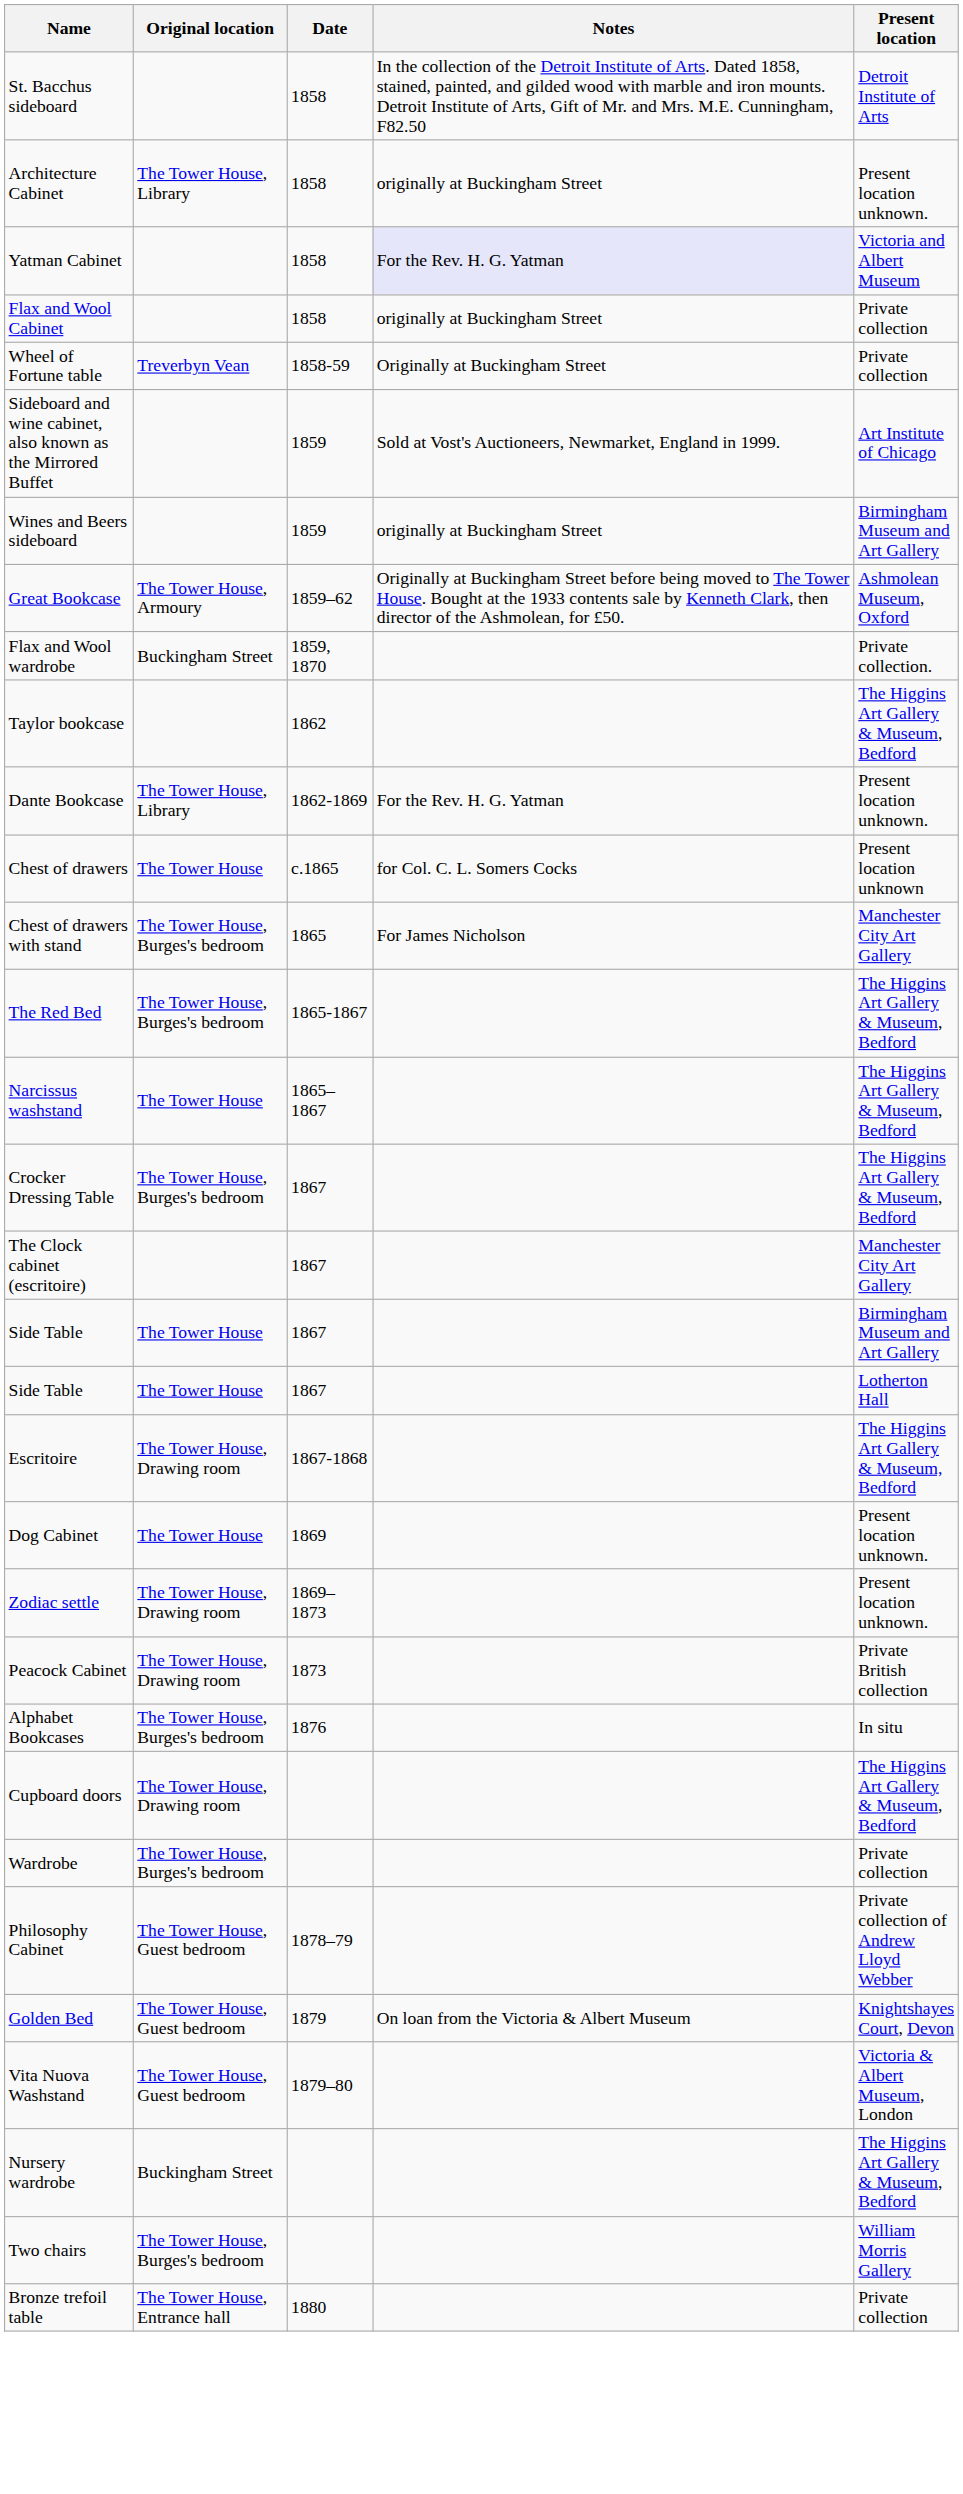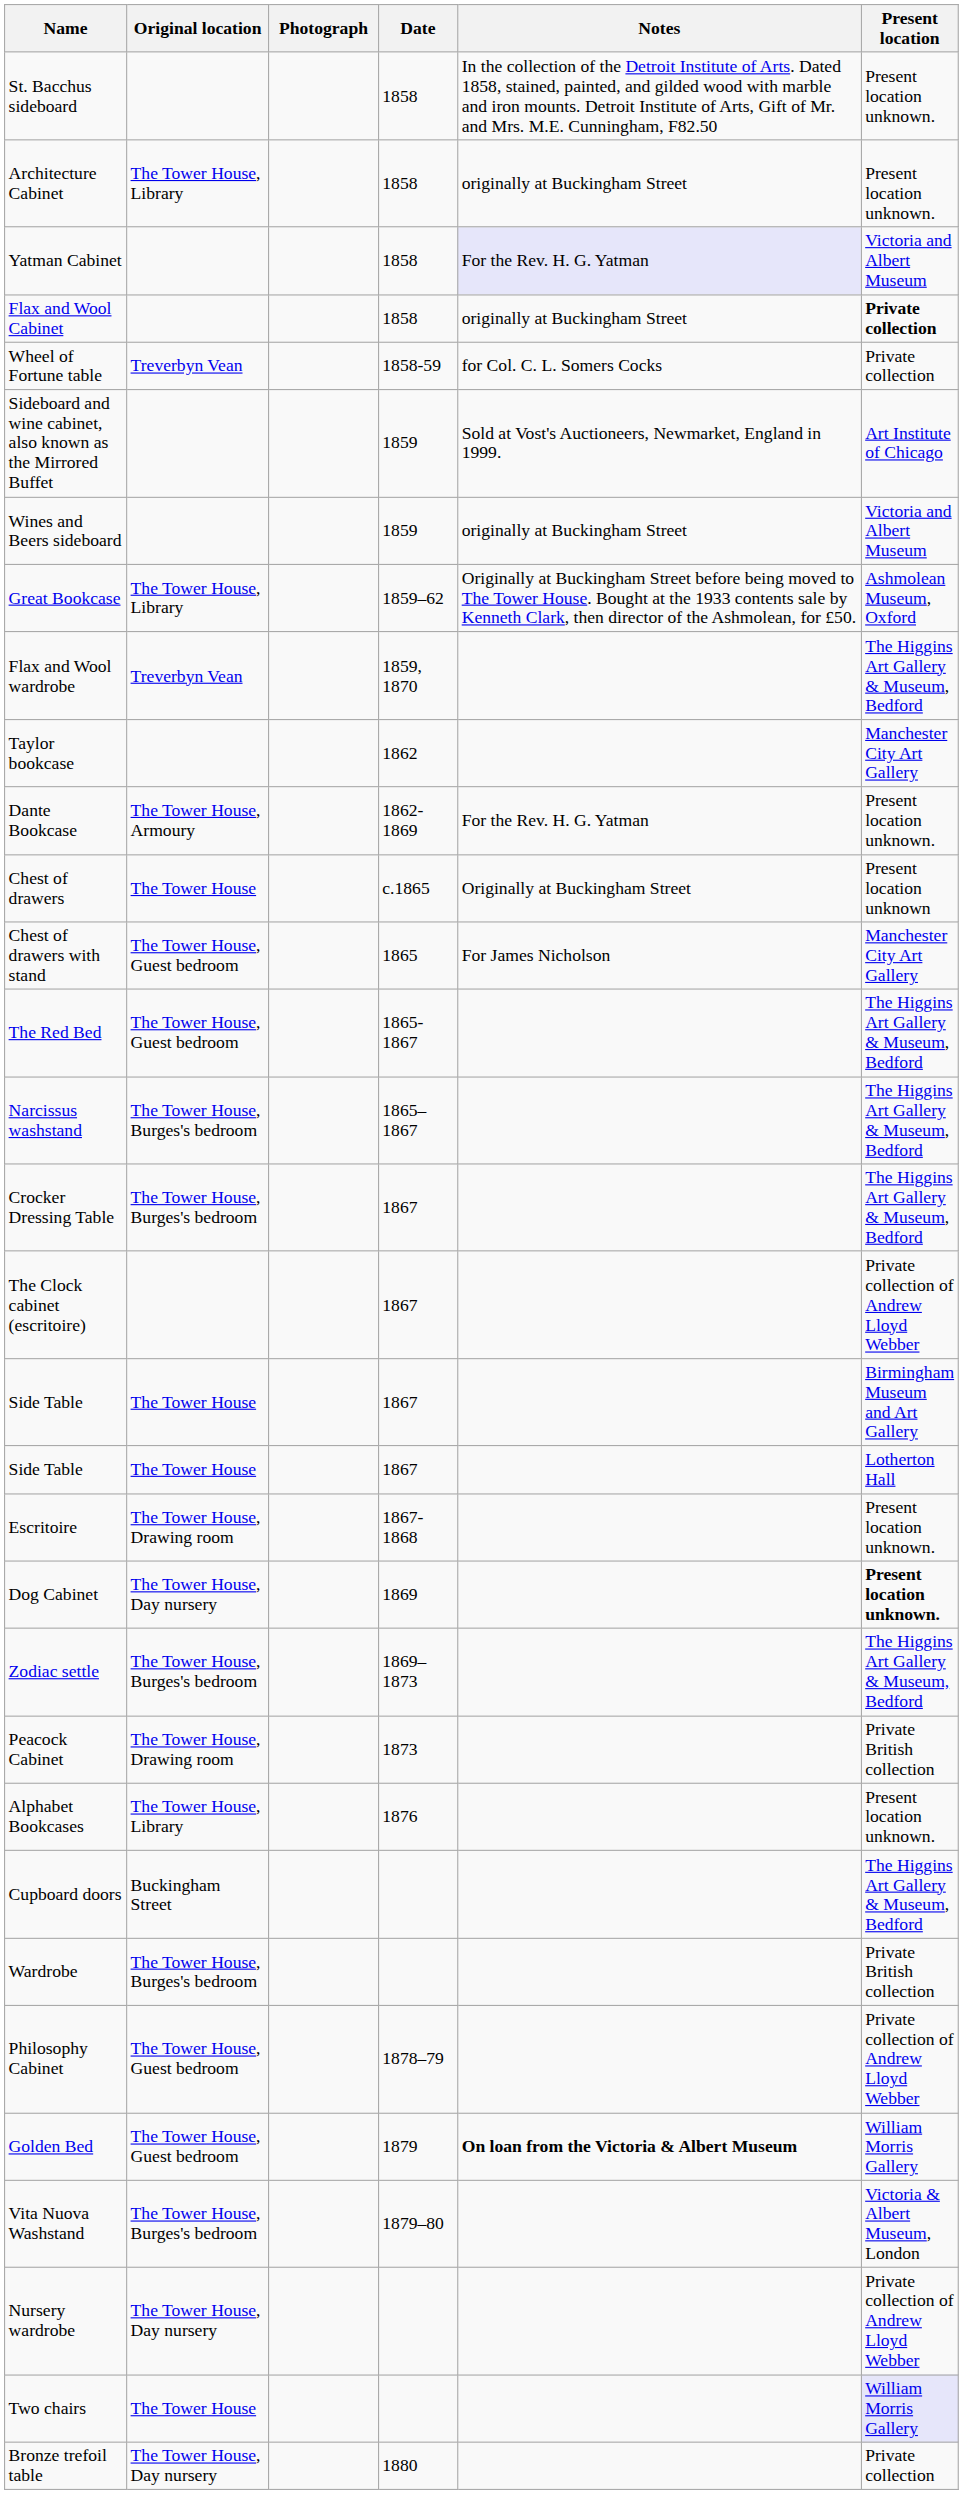+ column: Photograph
St. Bacchus sideboard | Present location: Detroit Institute of Arts -> Present location unknown.
Flax and Wool Cabinet | Present location: normal -> bold
Wheel of Fortune table | Notes: Originally at Buckingham Street -> for Col. C. L. Somers Cocks
Wines and Beers sideboard | Present location: Birmingham Museum and Art Gallery -> Victoria and Albert Museum
Great Bookcase | Original location: The Tower House, Armoury -> The Tower House, Library
Flax and Wool wardrobe | Original location: Buckingham Street -> Treverbyn Vean
Flax and Wool wardrobe | Present location: Private collection. -> The Higgins Art Gallery & Museum, Bedford
Taylor bookcase | Present location: The Higgins Art Gallery & Museum, Bedford -> Manchester City Art Gallery
Dante Bookcase | Original location: The Tower House, Library -> The Tower House, Armoury
Chest of drawers | Notes: for Col. C. L. Somers Cocks -> Originally at Buckingham Street
Chest of drawers with stand | Original location: The Tower House, Burges's bedroom -> The Tower House, Guest bedroom
The Red Bed | Original location: The Tower House, Burges's bedroom -> The Tower House, Guest bedroom
Narcissus washstand | Original location: The Tower House -> The Tower House, Burges's bedroom
The Clock cabinet (escritoire) | Present location: Manchester City Art Gallery -> Private collection of Andrew Lloyd Webber
Escritoire | Present location: The Higgins Art Gallery & Museum, Bedford -> Present location unknown.
Dog Cabinet | Original location: The Tower House -> The Tower House, Day nursery
Dog Cabinet | Present location: normal -> bold
Zodiac settle | Original location: The Tower House, Drawing room -> The Tower House, Burges's bedroom
Zodiac settle | Present location: Present location unknown. -> The Higgins Art Gallery & Museum, Bedford
Alphabet Bookcases | Original location: The Tower House, Burges's bedroom -> The Tower House, Library
Alphabet Bookcases | Present location: In situ -> Present location unknown.
Cupboard doors | Original location: The Tower House, Drawing room -> Buckingham Street
Wardrobe | Present location: Private collection -> Private British collection
Golden Bed | Notes: normal -> bold
Golden Bed | Present location: Knightshayes Court, Devon -> William Morris Gallery
Vita Nuova Washstand | Original location: The Tower House, Guest bedroom -> The Tower House, Burges's bedroom
Nursery wardrobe | Original location: Buckingham Street -> The Tower House, Day nursery
Nursery wardrobe | Present location: The Higgins Art Gallery & Museum, Bedford -> Private collection of Andrew Lloyd Webber
Two chairs | Original location: The Tower House, Burges's bedroom -> The Tower House
Two chairs | Present location: no background -> lavender background
Bronze trefoil table | Original location: The Tower House, Entrance hall -> The Tower House, Day nursery
